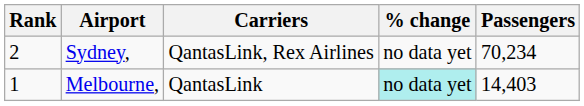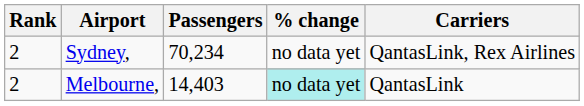columns swapped: Passengers <-> Carriers
Melbourne, | Rank: 1 -> 2
